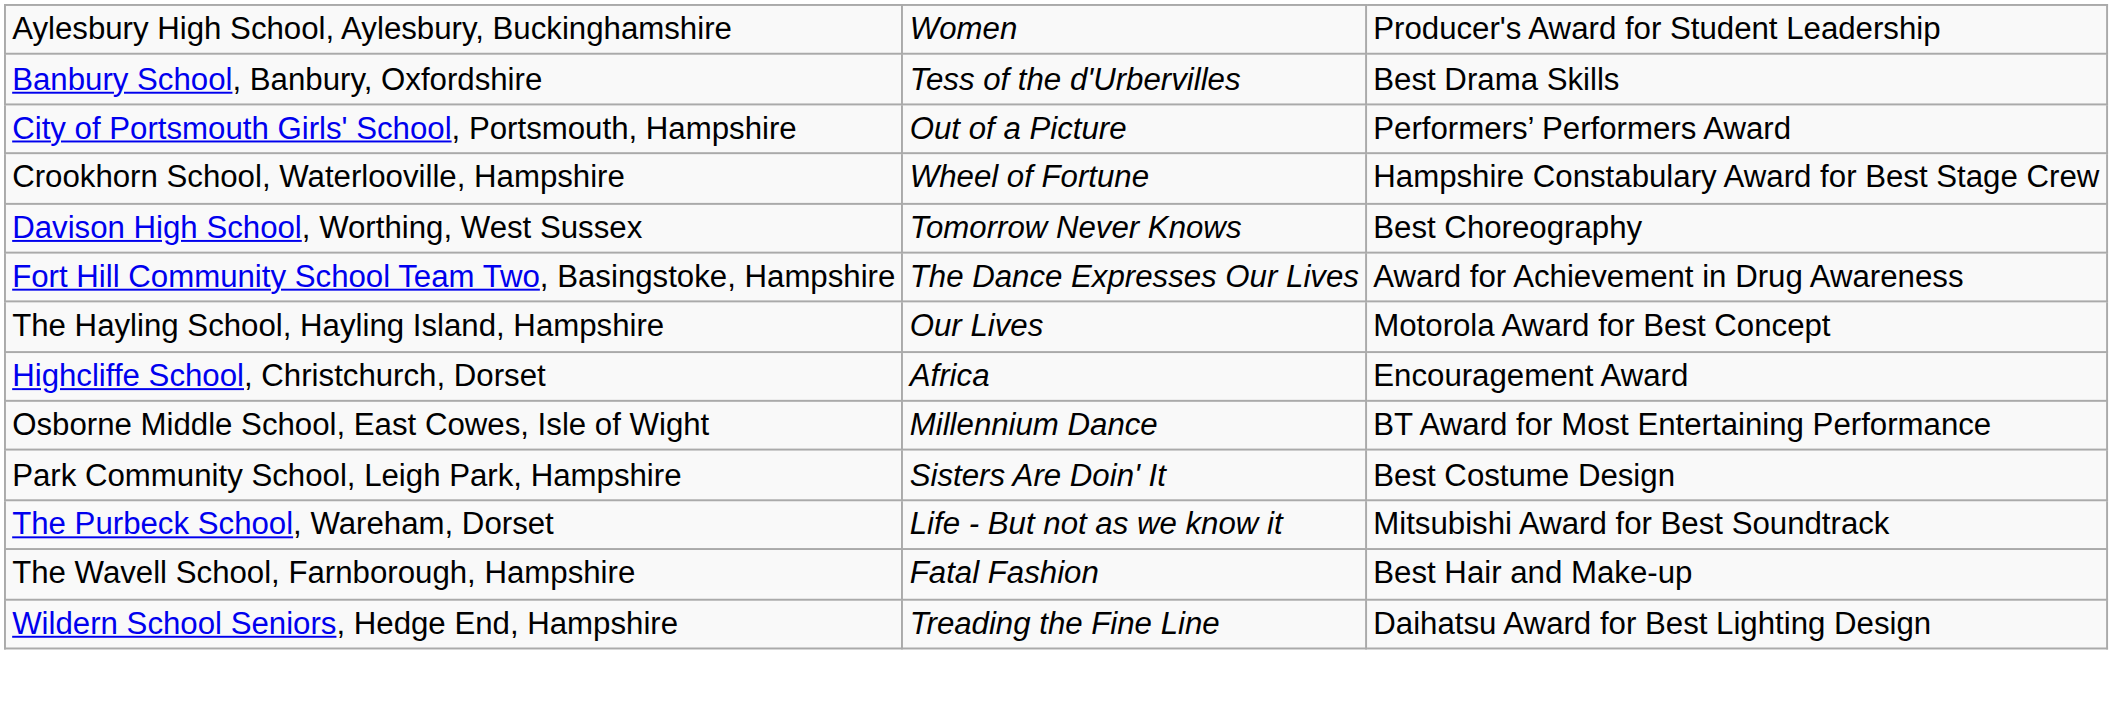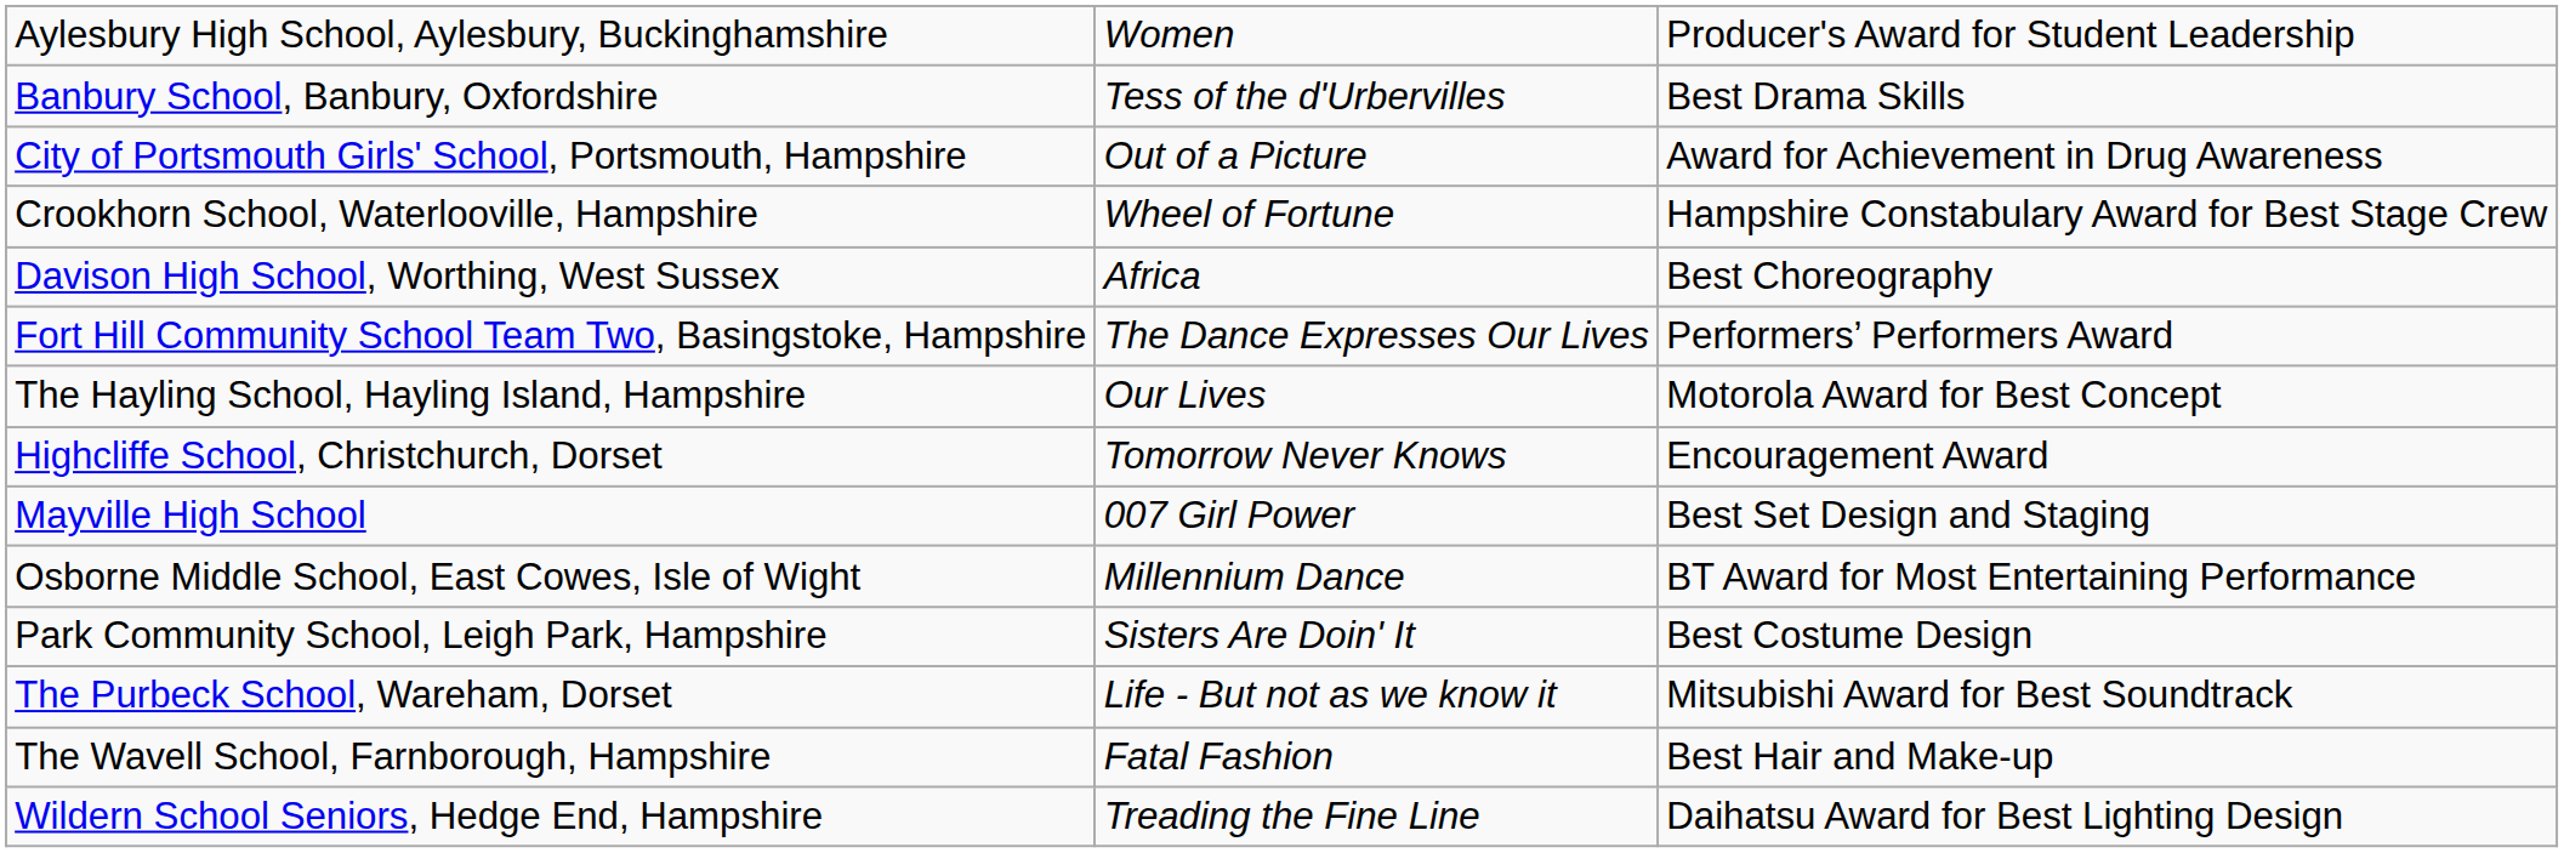City of Portsmouth Girls' School, Portsmouth, Hampshire | column 3: Performers’ Performers Award -> Award for Achievement in Drug Awareness
Davison High School, Worthing, West Sussex | column 2: Tomorrow Never Knows -> Africa
Fort Hill Community School Team Two, Basingstoke, Hampshire | column 3: Award for Achievement in Drug Awareness -> Performers’ Performers Award
Highcliffe School, Christchurch, Dorset | column 2: Africa -> Tomorrow Never Knows
+ row: Mayville High School | 007 Girl Power | Best Set Design and Staging
